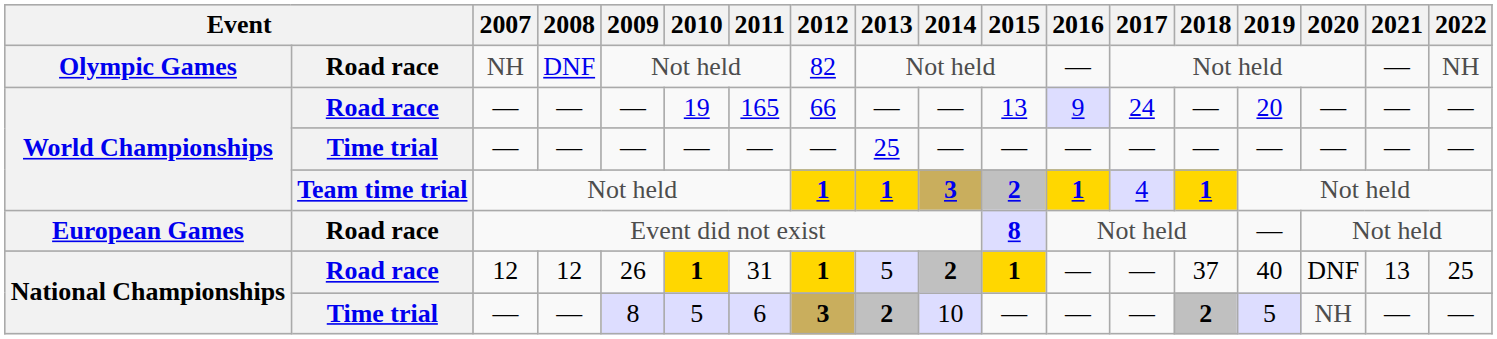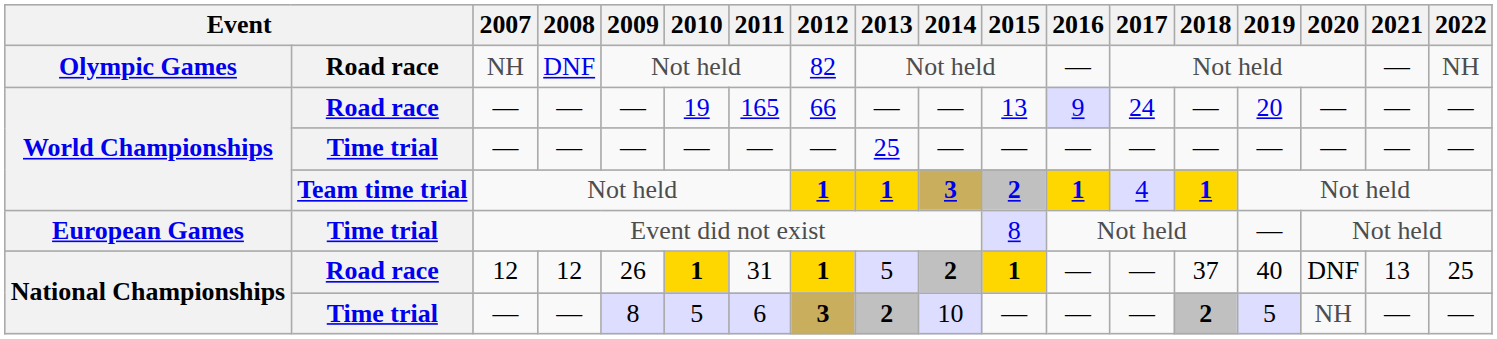Event did not exist | column 2: Road race -> Time trial
Event did not exist | 2015: bold -> normal
